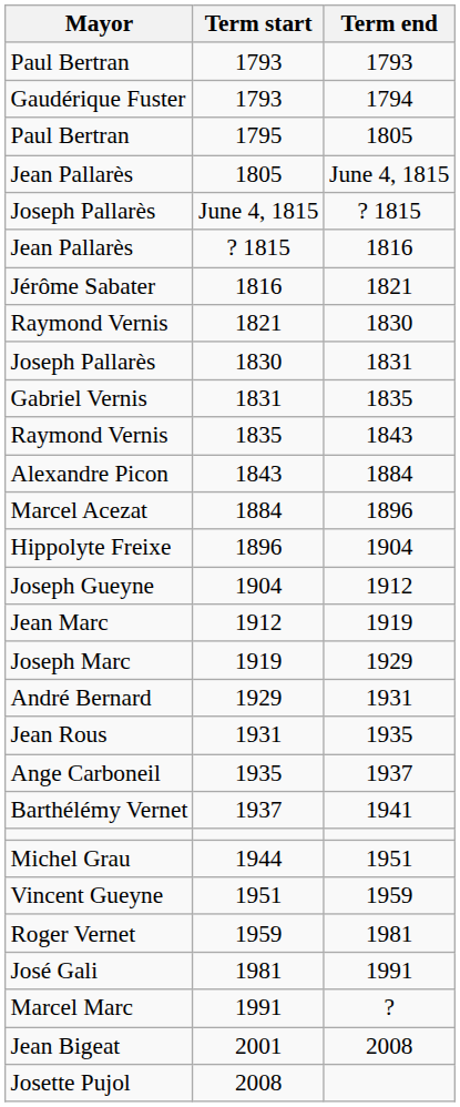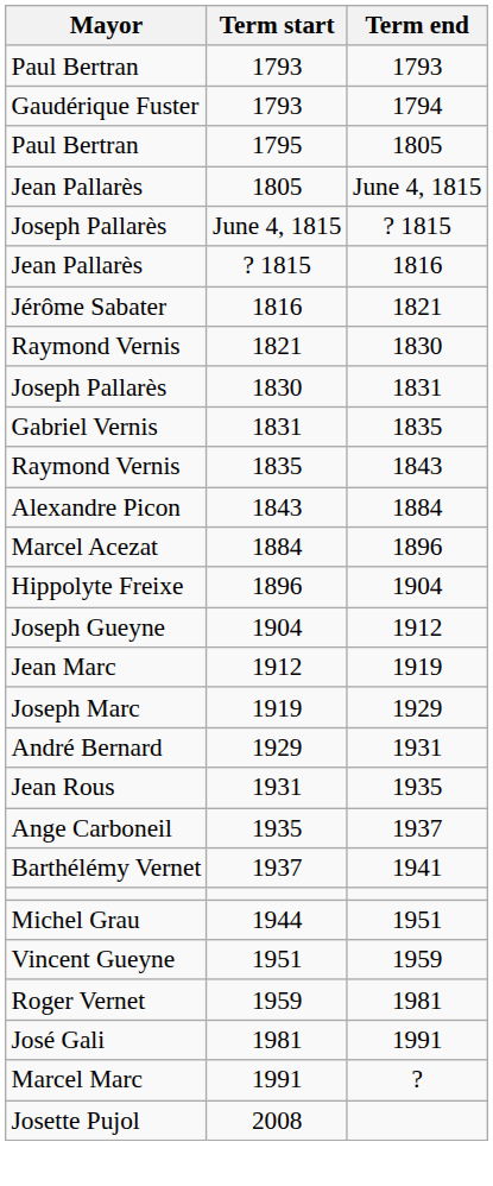- row: Jean Bigeat | 2001 | 2008
